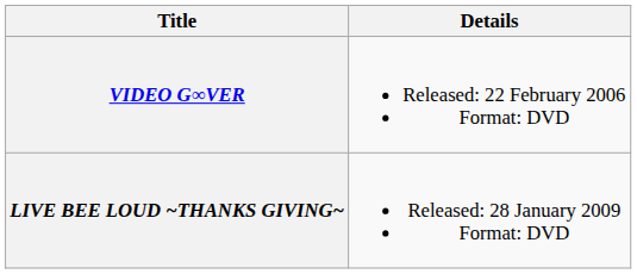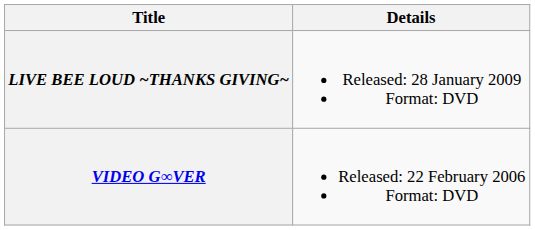rows swapped: VIDEO G∞VER <-> LIVE BEE LOUD ~THANKS GIVING~
